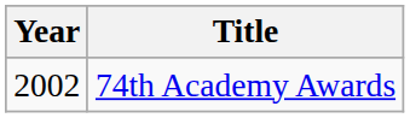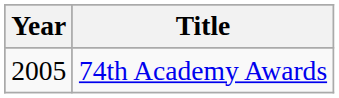74th Academy Awards | Year: 2002 -> 2005
